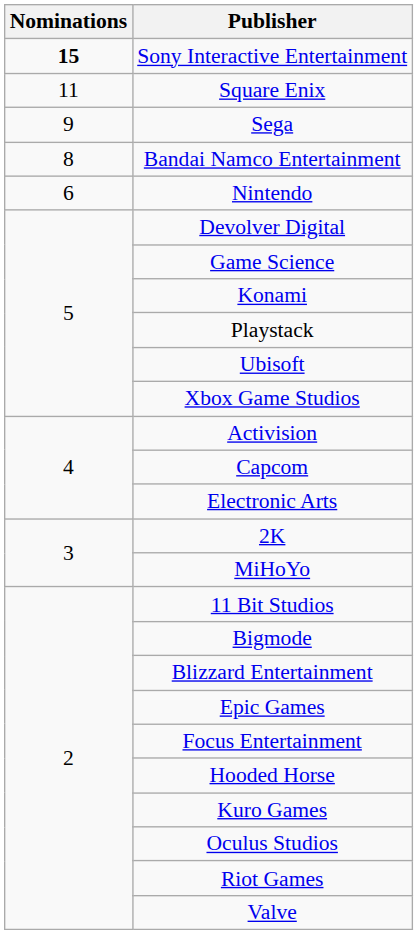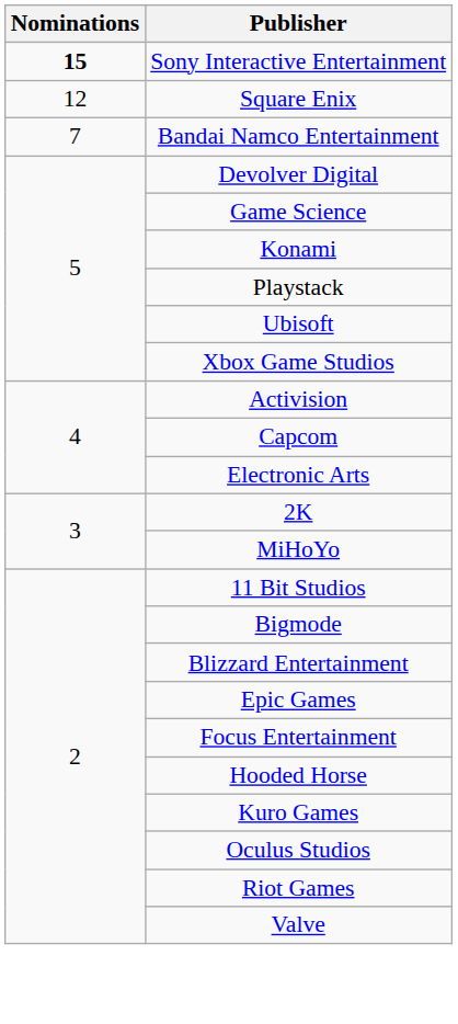Square Enix | Nominations: 11 -> 12
- row: 9 | Sega
Bandai Namco Entertainment | Nominations: 8 -> 7
- row: 6 | Nintendo
